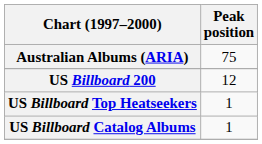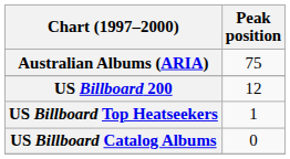US Billboard Catalog Albums | Peak position: 1 -> 0
